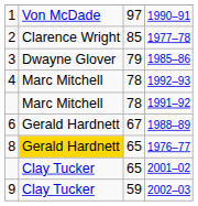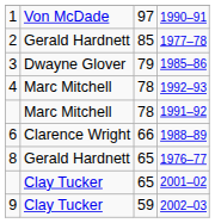1977–78 | column 2: Clarence Wright -> Gerald Hardnett
1988–89 | column 2: Gerald Hardnett -> Clarence Wright
1988–89 | column 3: 67 -> 66
1976–77 | column 2: gold background -> no background
